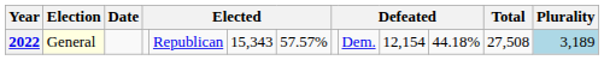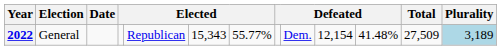2022 | Election: lightyellow background -> no background
2022 | column 7: 57.57% -> 55.77%
2022 | column 11: 44.18% -> 41.48%
2022 | Total: 27,508 -> 27,509
